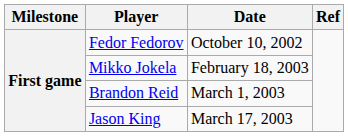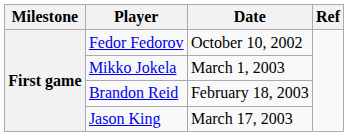Mikko Jokela | Date: February 18, 2003 -> March 1, 2003
Brandon Reid | Date: March 1, 2003 -> February 18, 2003
